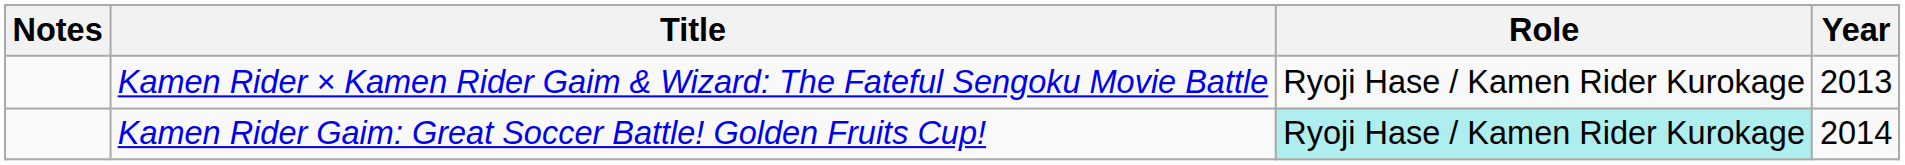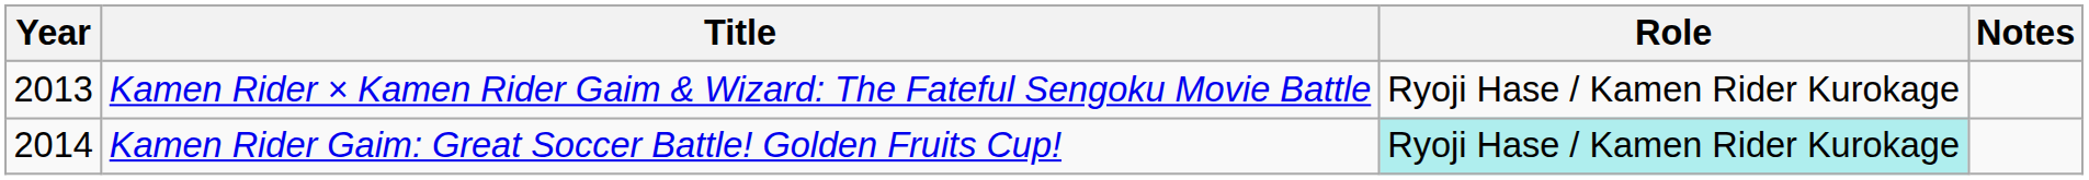columns swapped: Year <-> Notes
